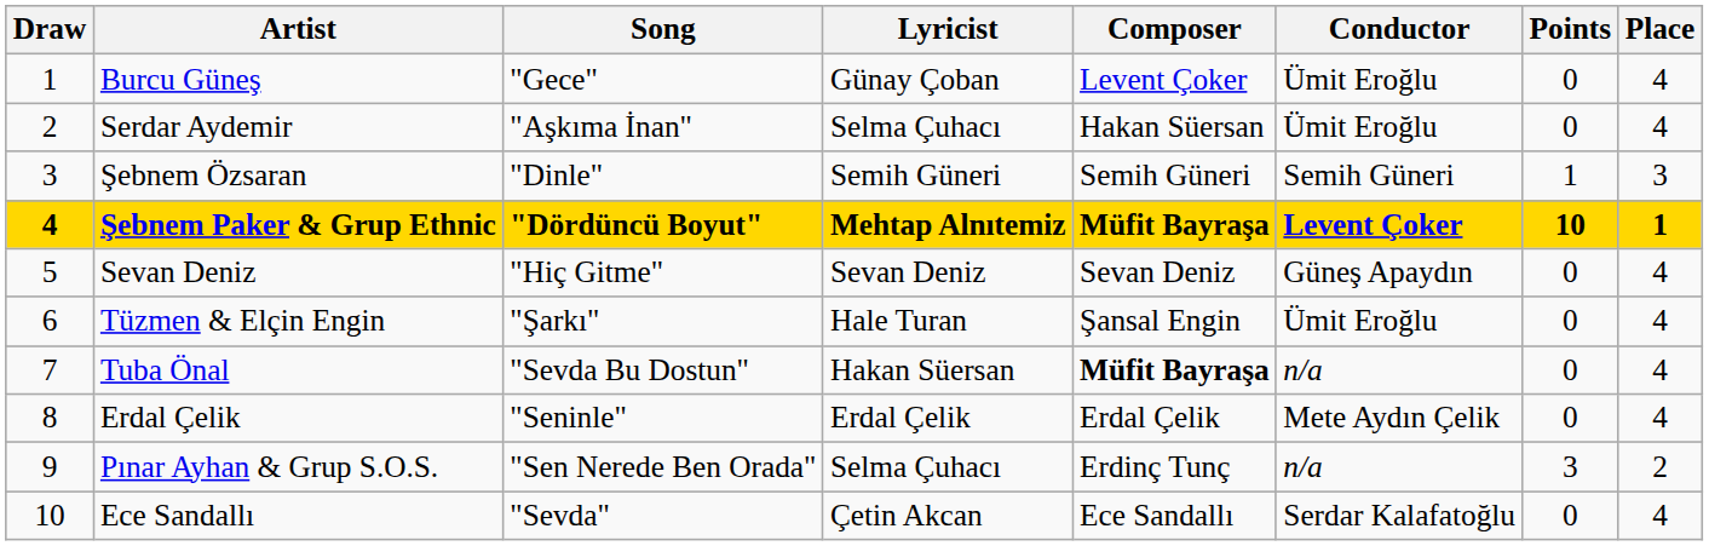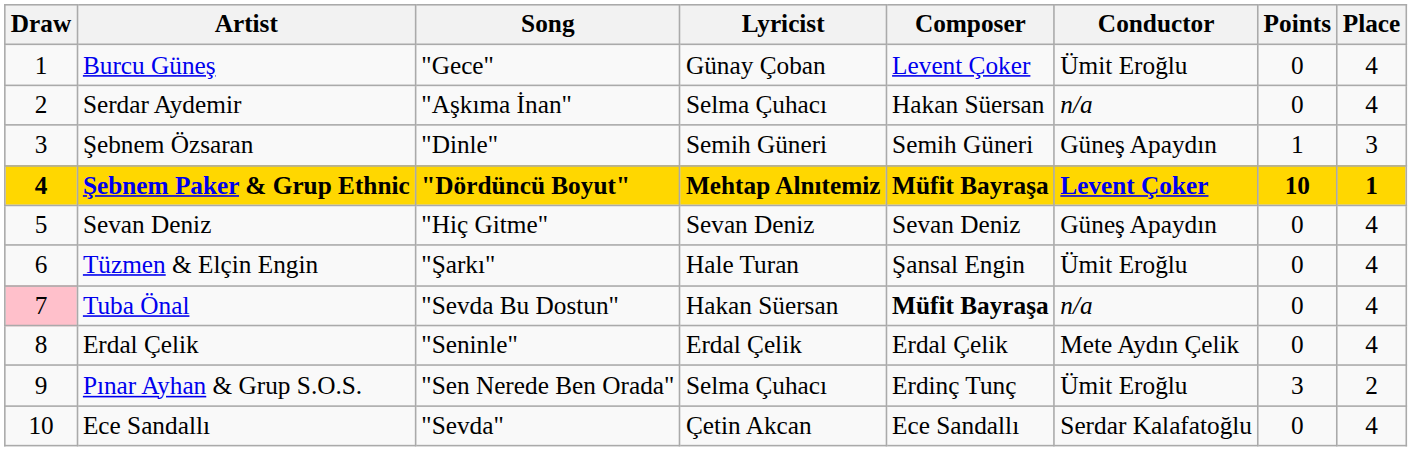Serdar Aydemir | Conductor: Ümit Eroğlu -> n/a
Şebnem Özsaran | Conductor: Semih Güneri -> Güneş Apaydın
Tuba Önal | Draw: no background -> pink background
Pınar Ayhan & Grup S.O.S. | Conductor: n/a -> Ümit Eroğlu
